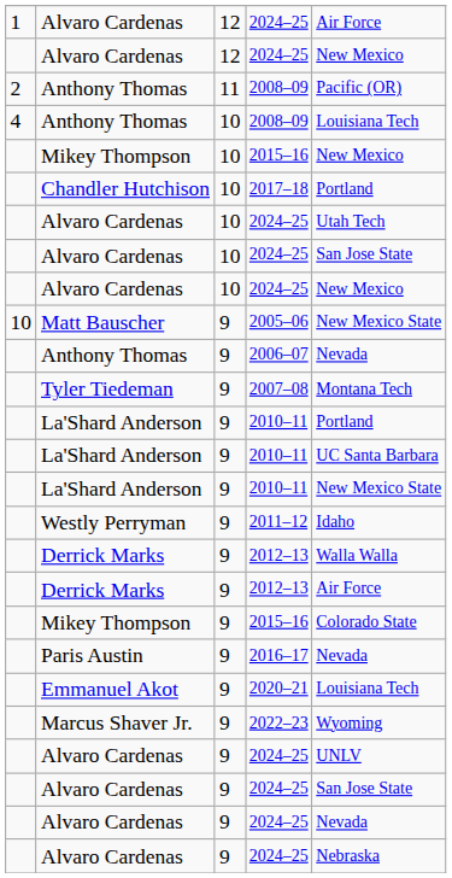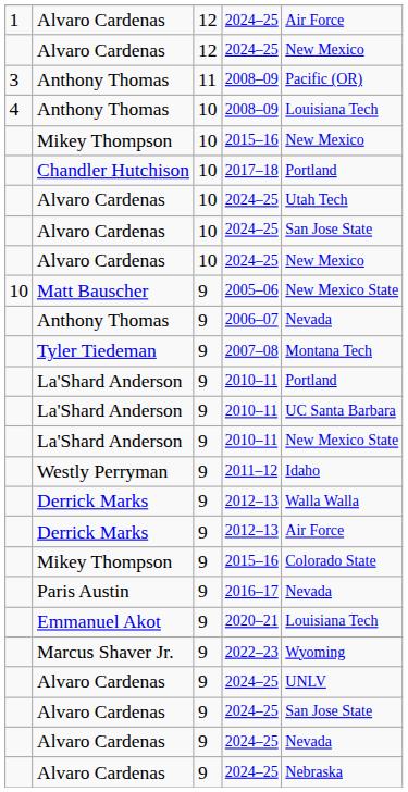11 / 2008–09 | column 1: 2 -> 3
